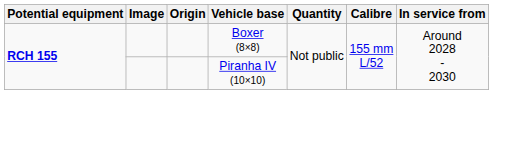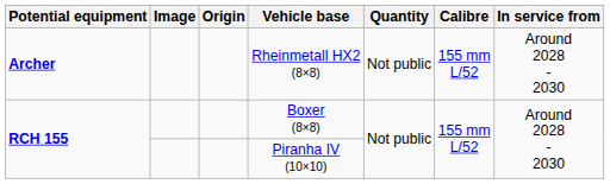+ row: Archer | Rheinmetall HX2 (8×8) | Not public | 155 mm L/52 | Around 2028 - 2030
